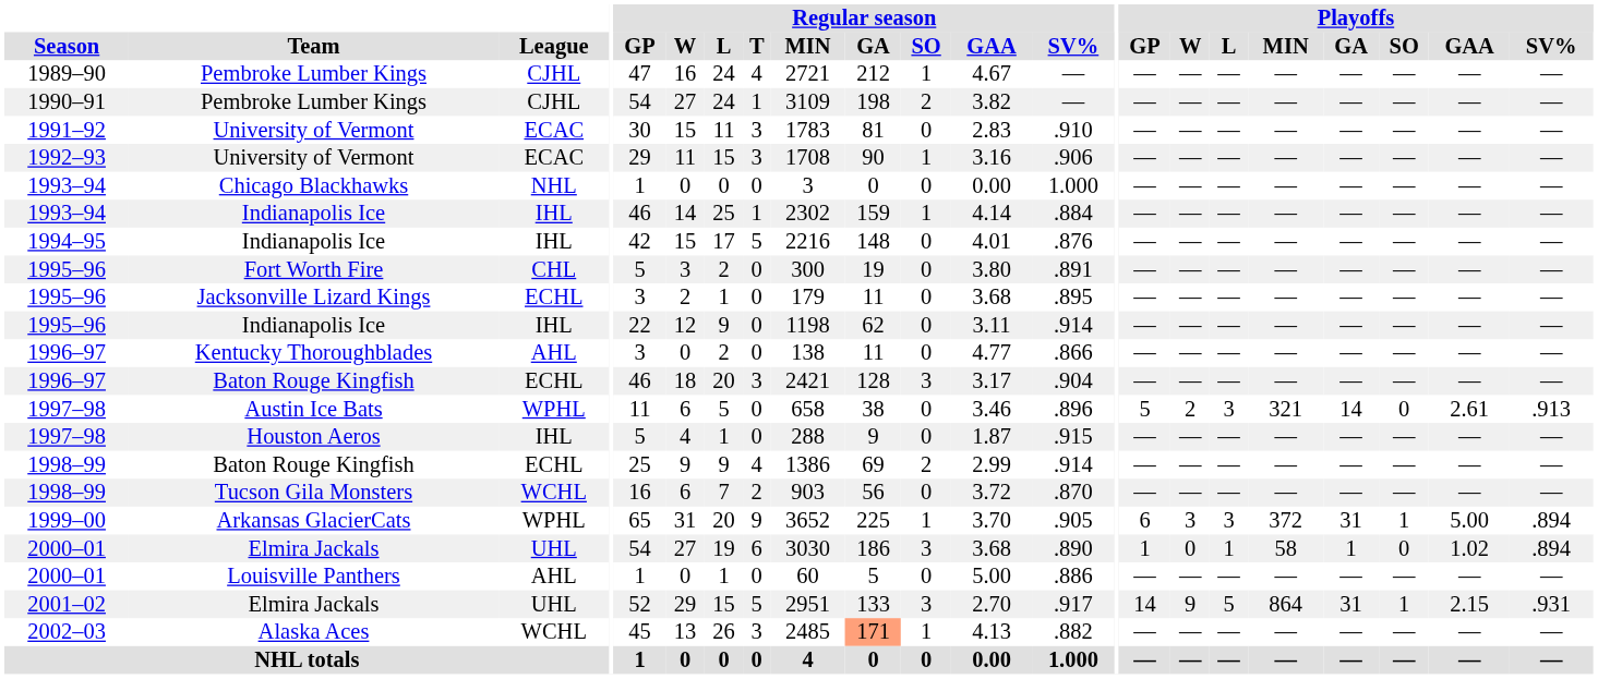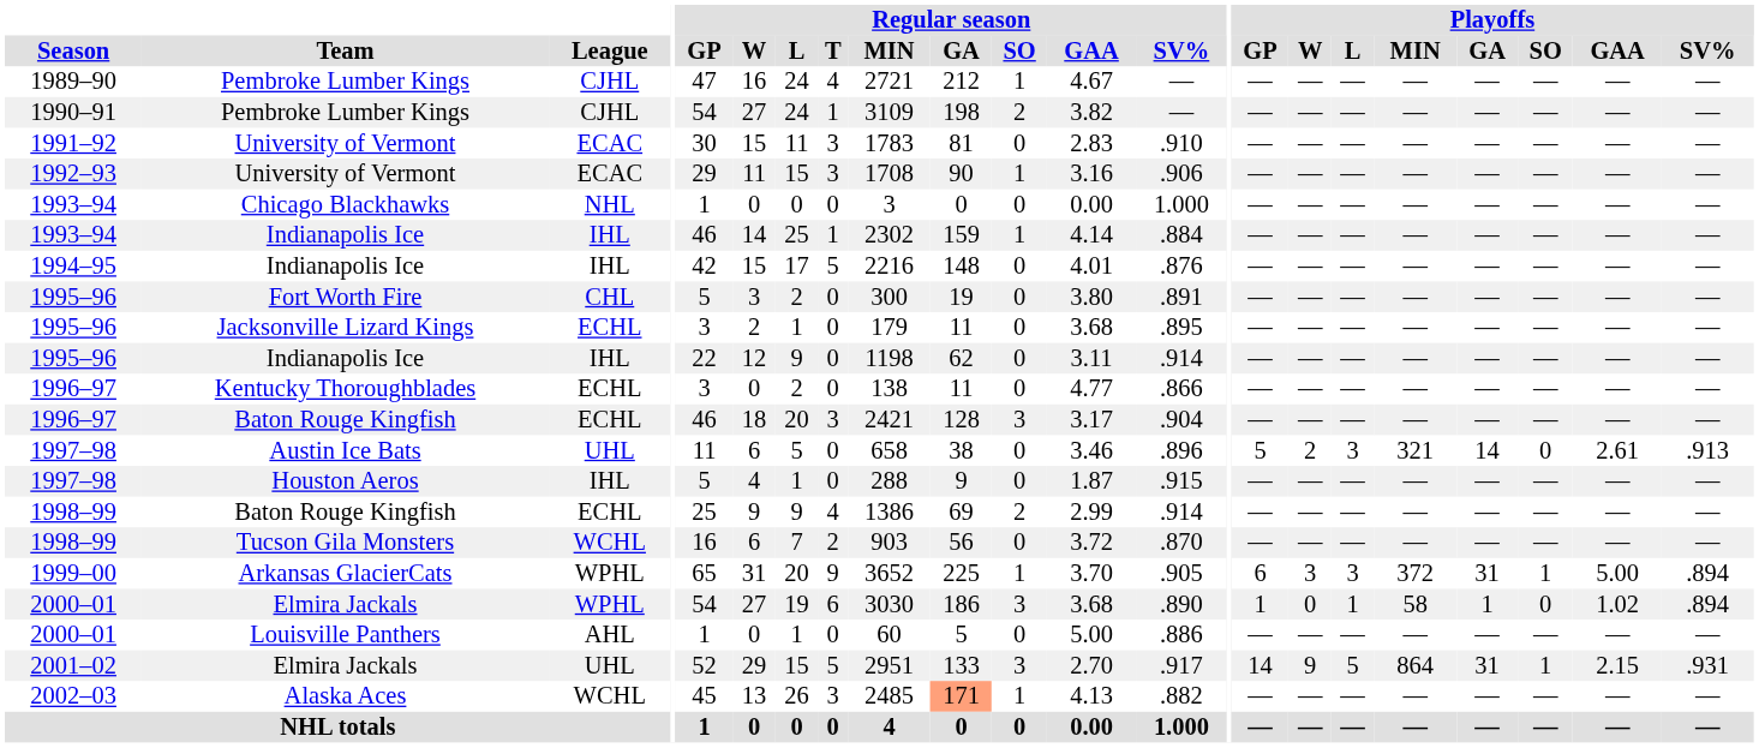Kentucky Thoroughblades | League: AHL -> ECHL
Austin Ice Bats | League: WPHL -> UHL
2000–01 / Elmira Jackals | League: UHL -> WPHL
